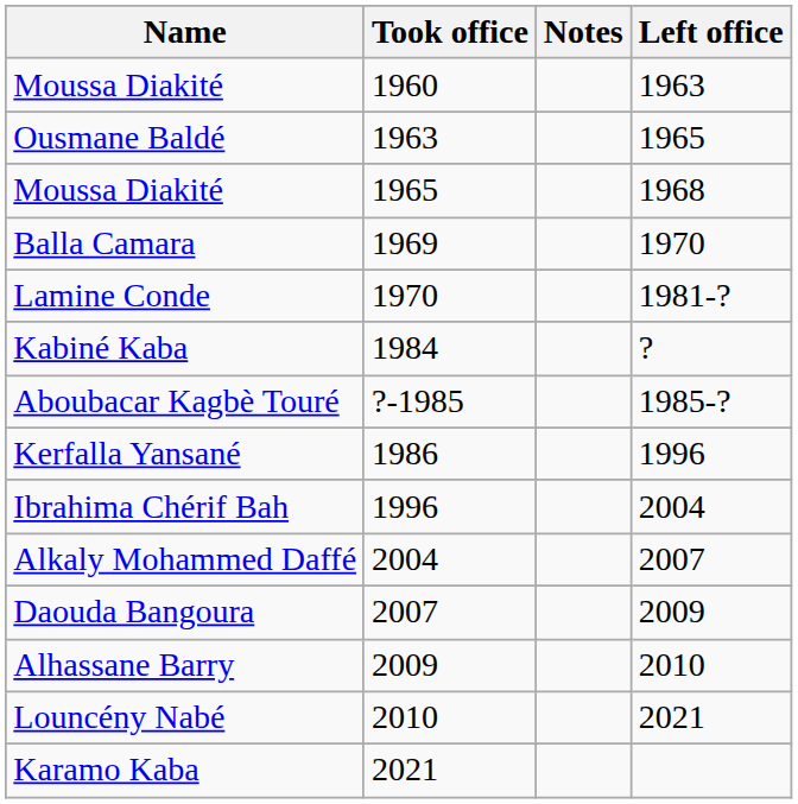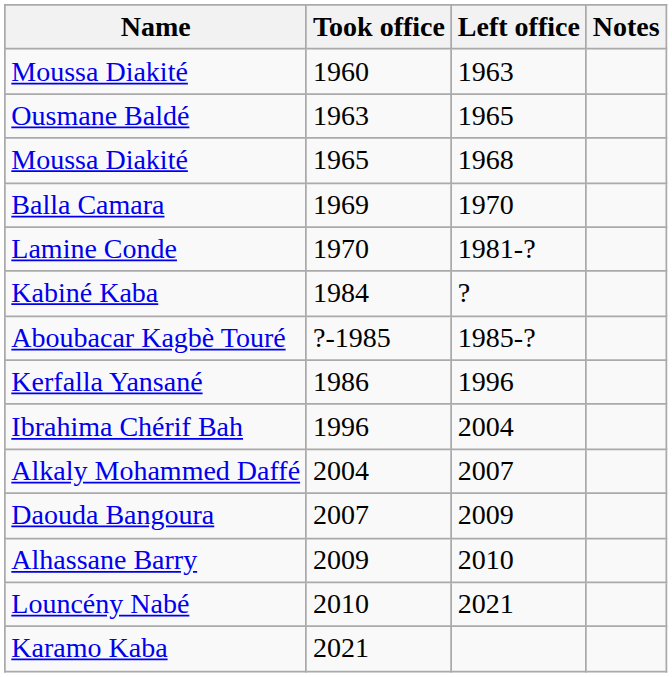columns swapped: Left office <-> Notes
